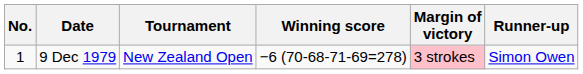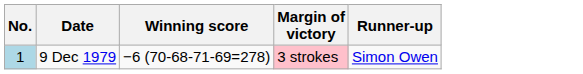- column: Tournament | New Zealand Open
9 Dec 1979 | No.: no background -> lightblue background
